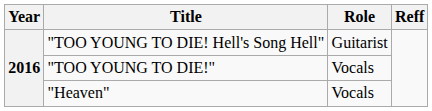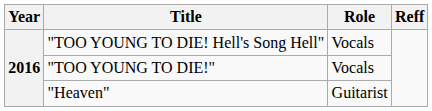"TOO YOUNG TO DIE! Hell's Song Hell" | Role: Guitarist -> Vocals
"Heaven" | Role: Vocals -> Guitarist
